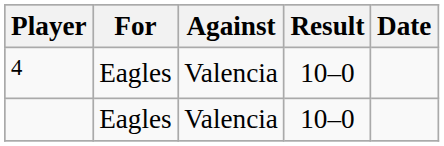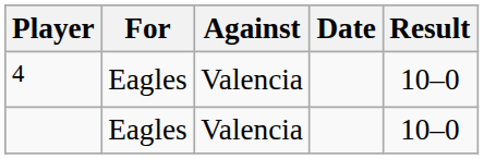columns swapped: Result <-> Date
